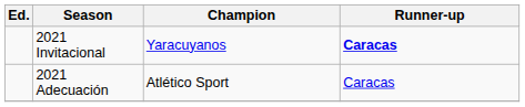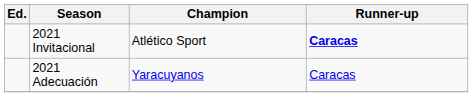2021 Invitacional | Champion: Yaracuyanos -> Atlético Sport
2021 Adecuación | Champion: Atlético Sport -> Yaracuyanos
